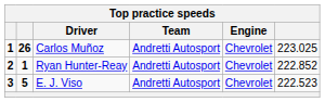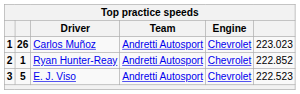Carlos Muñoz | column 6: 223.025 -> 223.023
